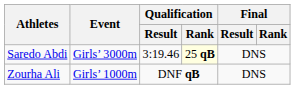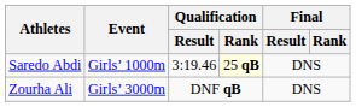Saredo Abdi | Event: Girls’ 3000m -> Girls’ 1000m
Zourha Ali | Event: Girls’ 1000m -> Girls’ 3000m
